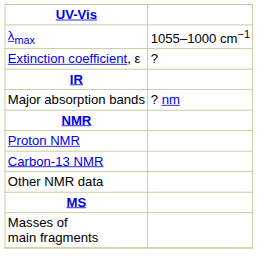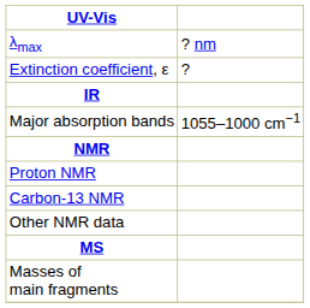λmax | column 2: 1055–1000 cm−1 -> ? nm
Major absorption bands | column 2: ? nm -> 1055–1000 cm−1
